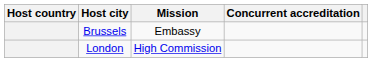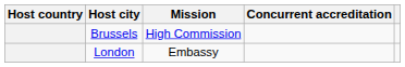Brussels | Mission: Embassy -> High Commission
London | Mission: High Commission -> Embassy
